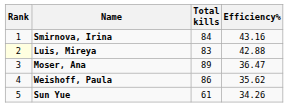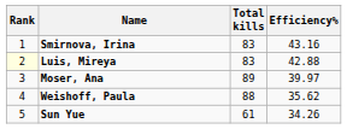Smirnova, Irina | Total kills: 84 -> 83
Moser, Ana | Efficiency%: 36.47 -> 39.97
Weishoff, Paula | Total kills: 86 -> 88
